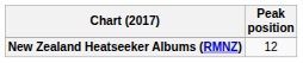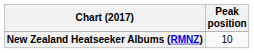New Zealand Heatseeker Albums (RMNZ) | Peak position: 12 -> 10
